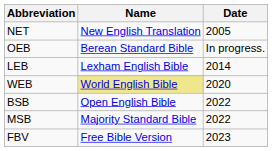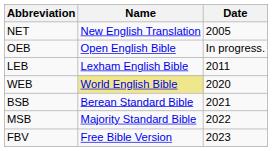OEB | Name: Berean Standard Bible -> Open English Bible
LEB | Date: 2014 -> 2011
BSB | Name: Open English Bible -> Berean Standard Bible
BSB | Date: 2022 -> 2021
